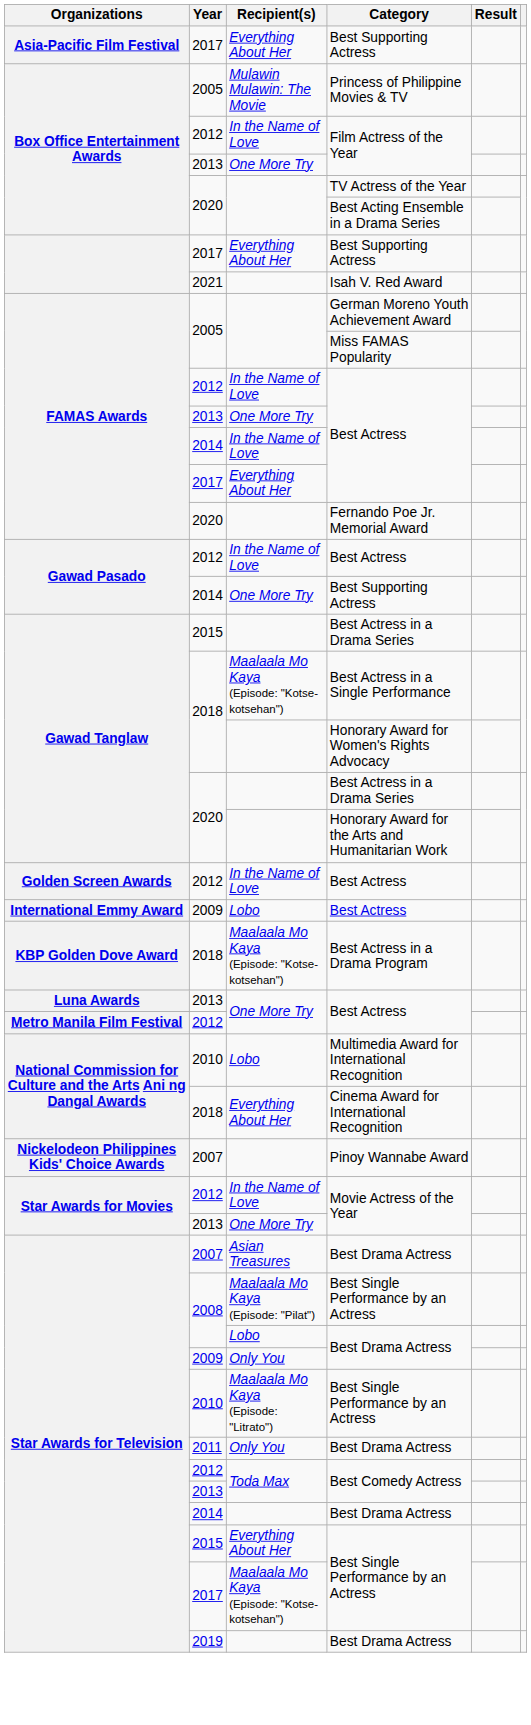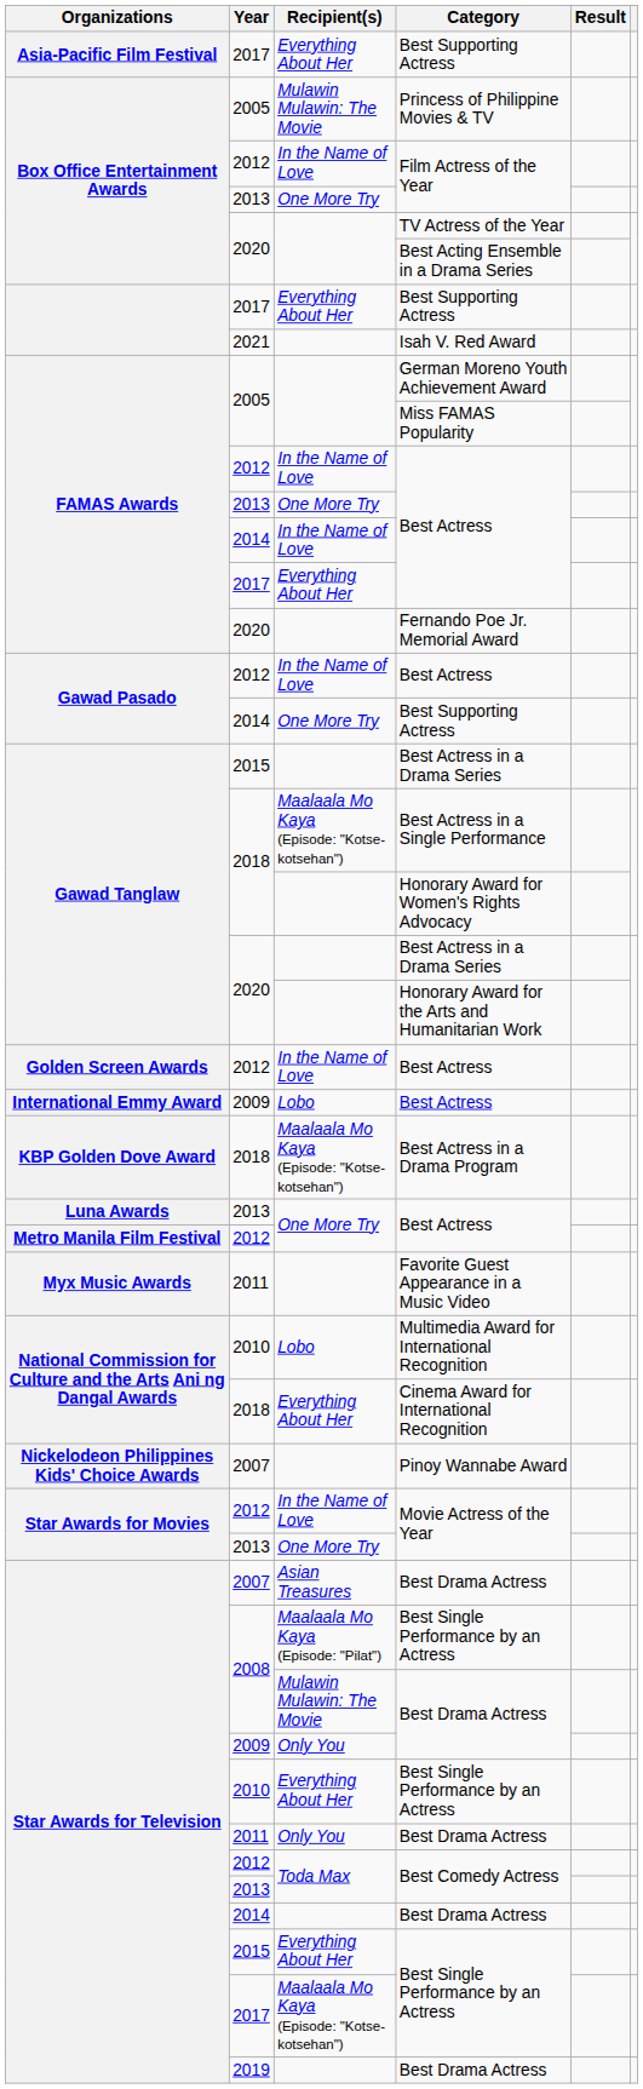+ row: Myx Music Awards | 2011 | Favorite Guest Appearance in a Music Video
2008 / Best Drama Actress | Recipient(s): Lobo -> Mulawin Mulawin: The Movie
2010 / Best Single Performance by an Actress | Recipient(s): Maalaala Mo Kaya (Episode: "Litrato") -> Everything About Her
